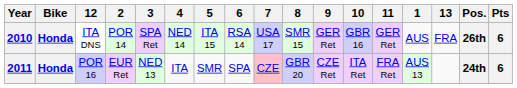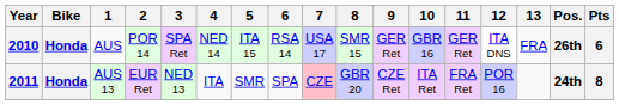columns swapped: 1 <-> 12
2011 | Pts: 6 -> 8
